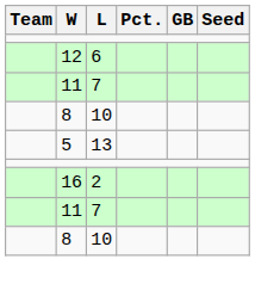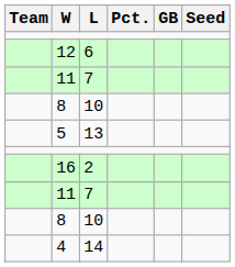+ row: 4 | 14
